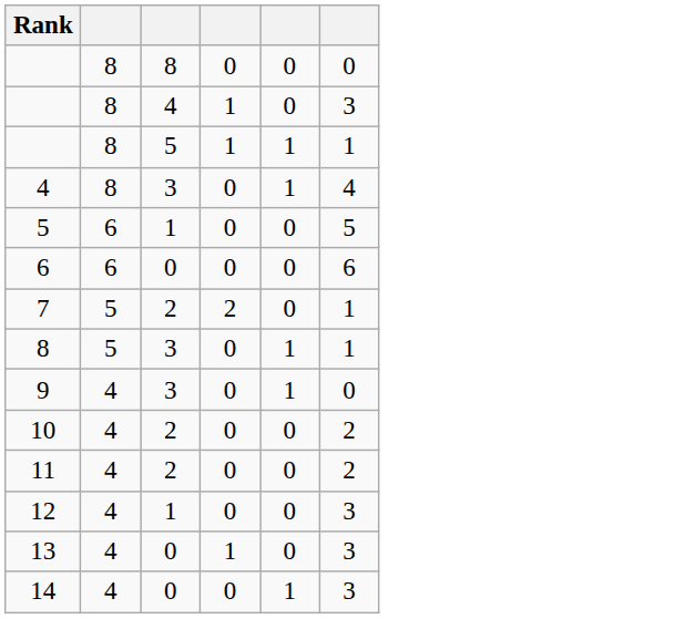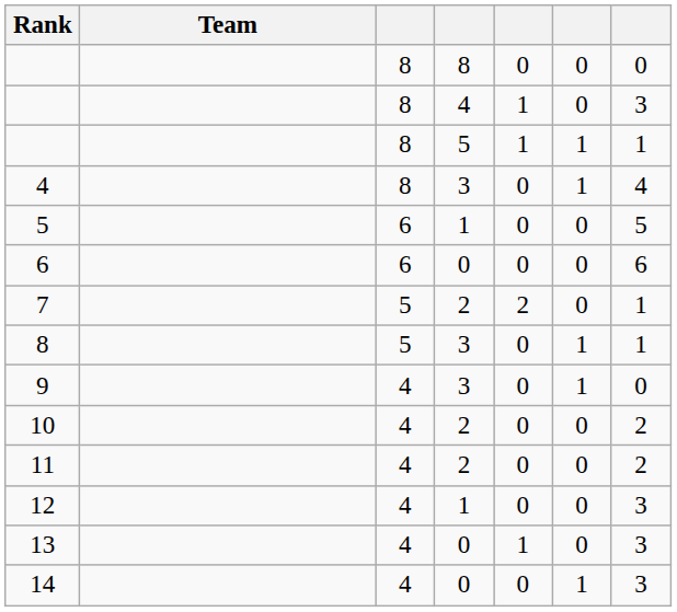+ column: Team
